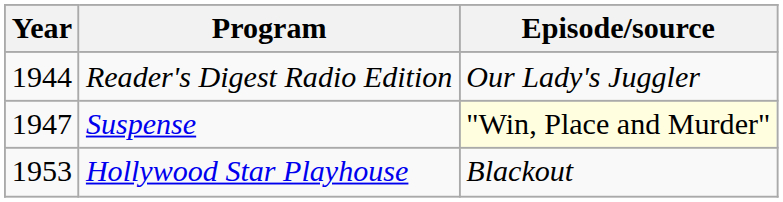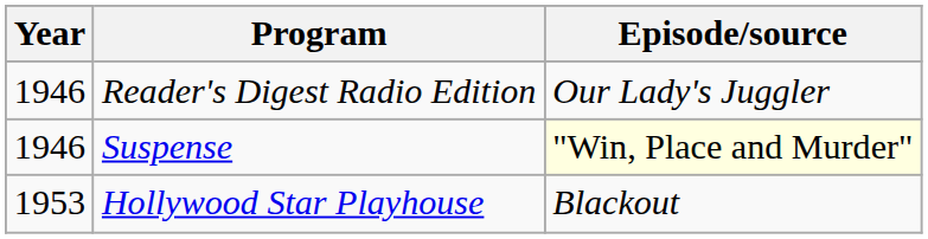Reader's Digest Radio Edition | Year: 1944 -> 1946
Suspense | Year: 1947 -> 1946
